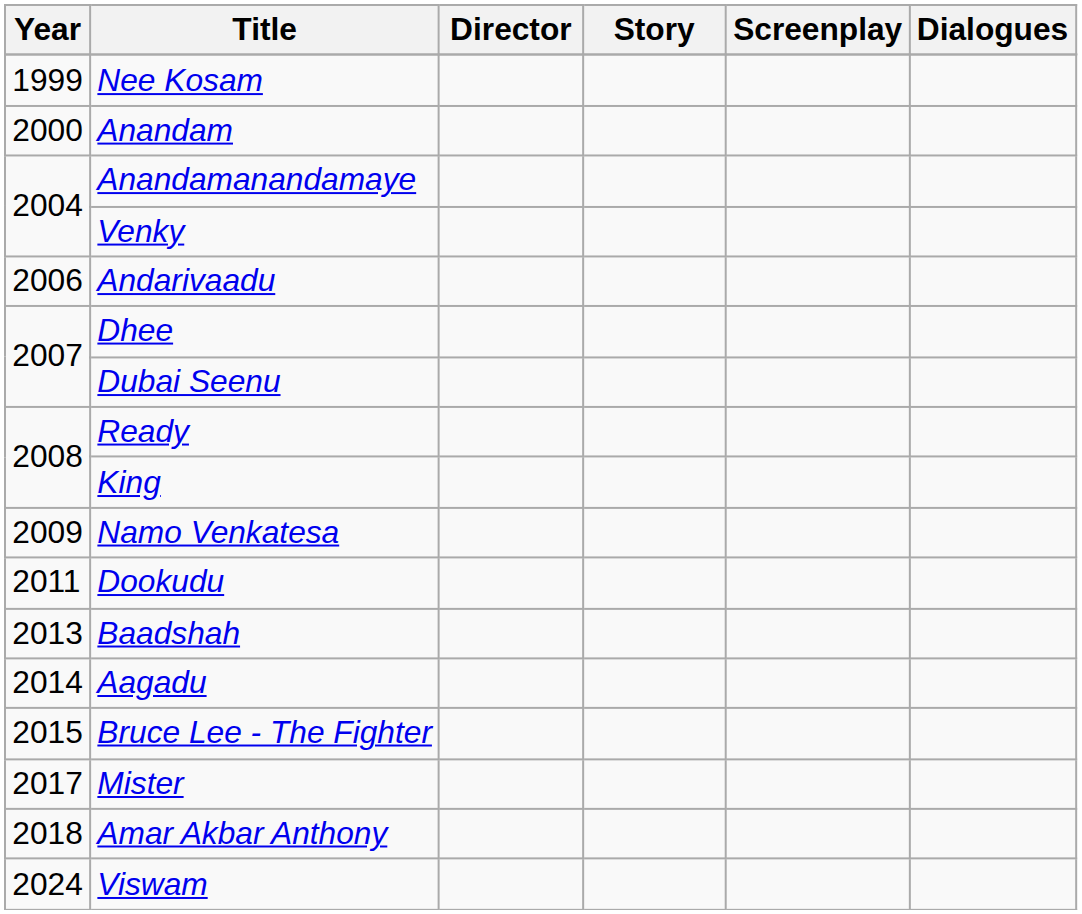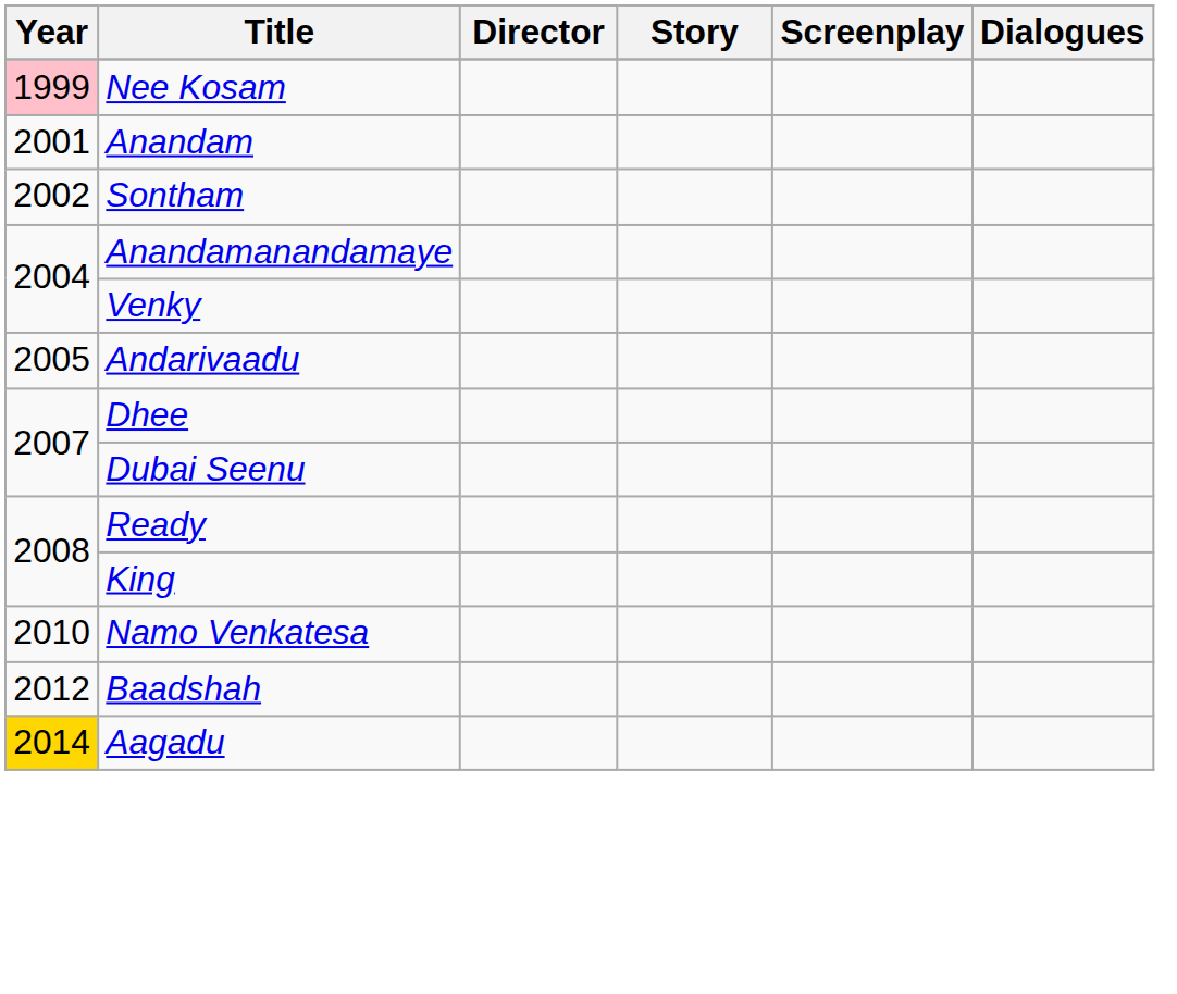Nee Kosam | Year: no background -> pink background
Anandam | Year: 2000 -> 2001
+ row: 2002 | Sontham
Andarivaadu | Year: 2006 -> 2005
Namo Venkatesa | Year: 2009 -> 2010
- row: 2011 | Dookudu
Baadshah | Year: 2013 -> 2012
Aagadu | Year: no background -> gold background
- row: 2015 | Bruce Lee - The Fighter
- row: 2017 | Mister
- row: 2018 | Amar Akbar Anthony
- row: 2024 | Viswam
